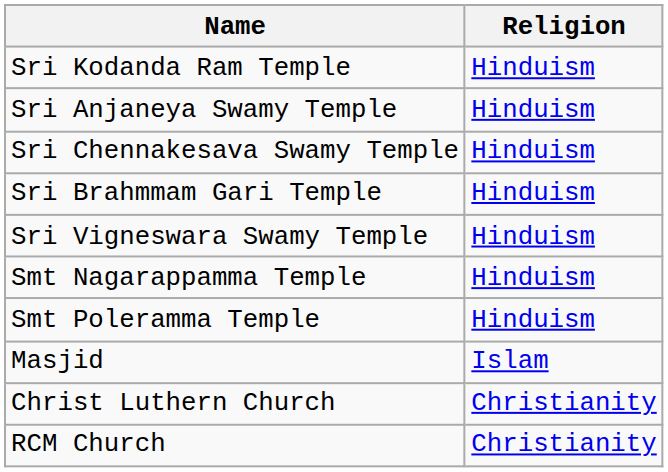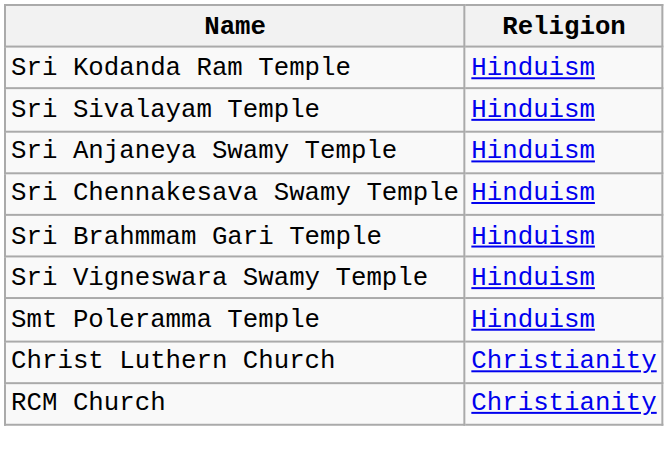+ row: Sri Sivalayam Temple | Hinduism
- row: Smt Nagarappamma Temple | Hinduism
- row: Masjid | Islam
